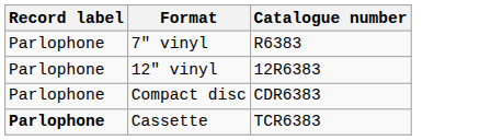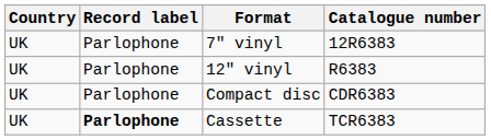+ column: Country | UK | UK | UK | UK
7" vinyl | Catalogue number: R6383 -> 12R6383
12" vinyl | Catalogue number: 12R6383 -> R6383
